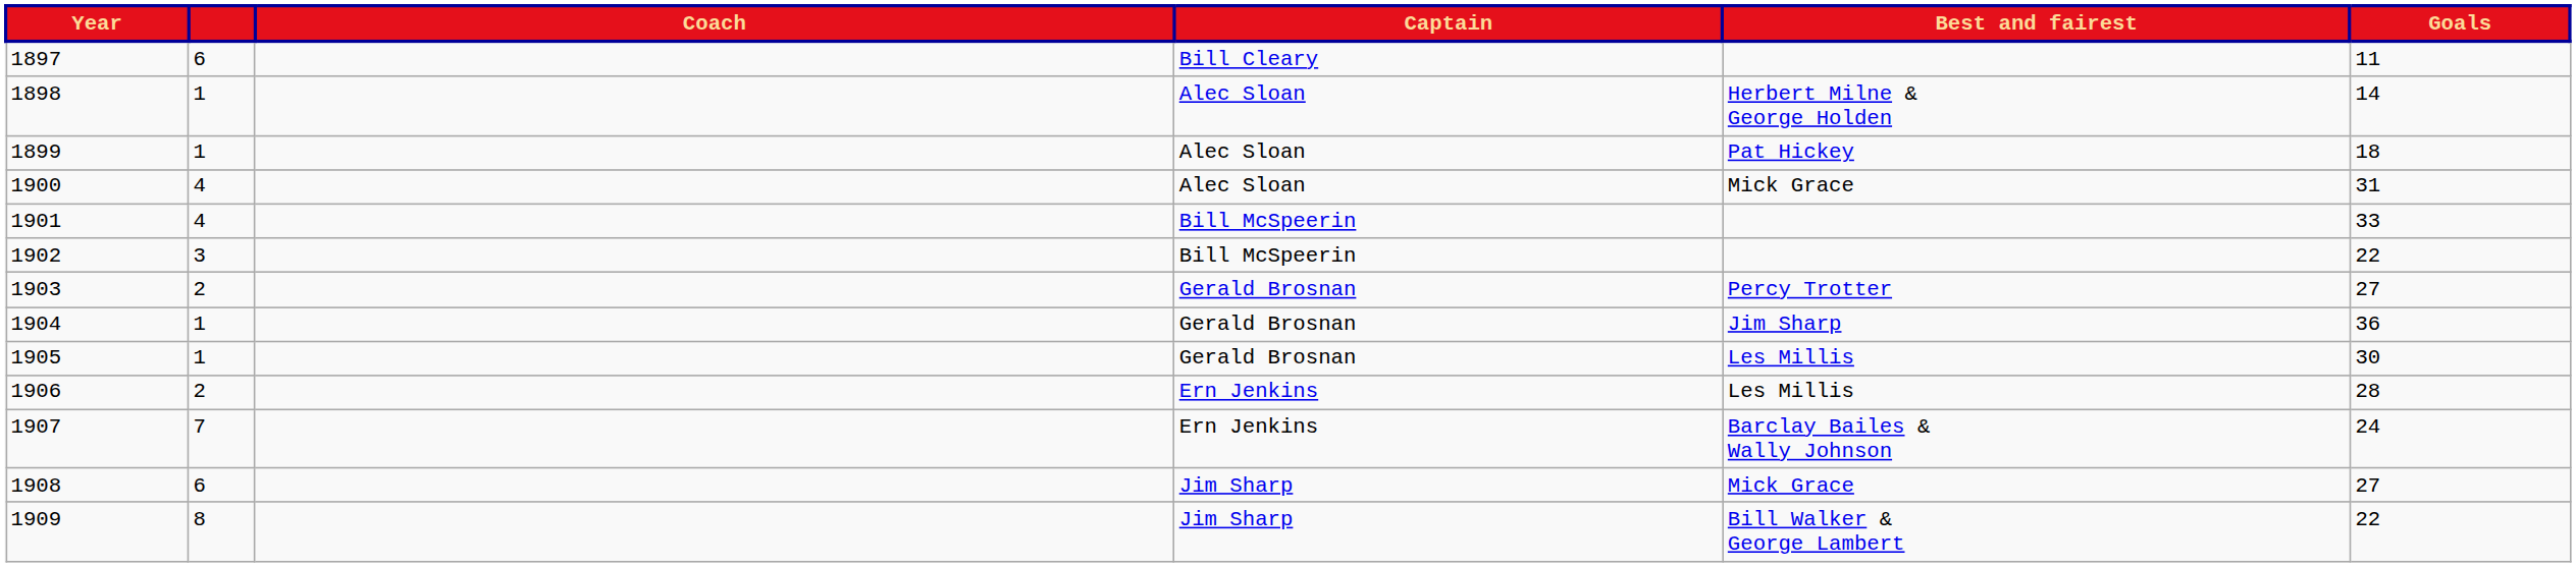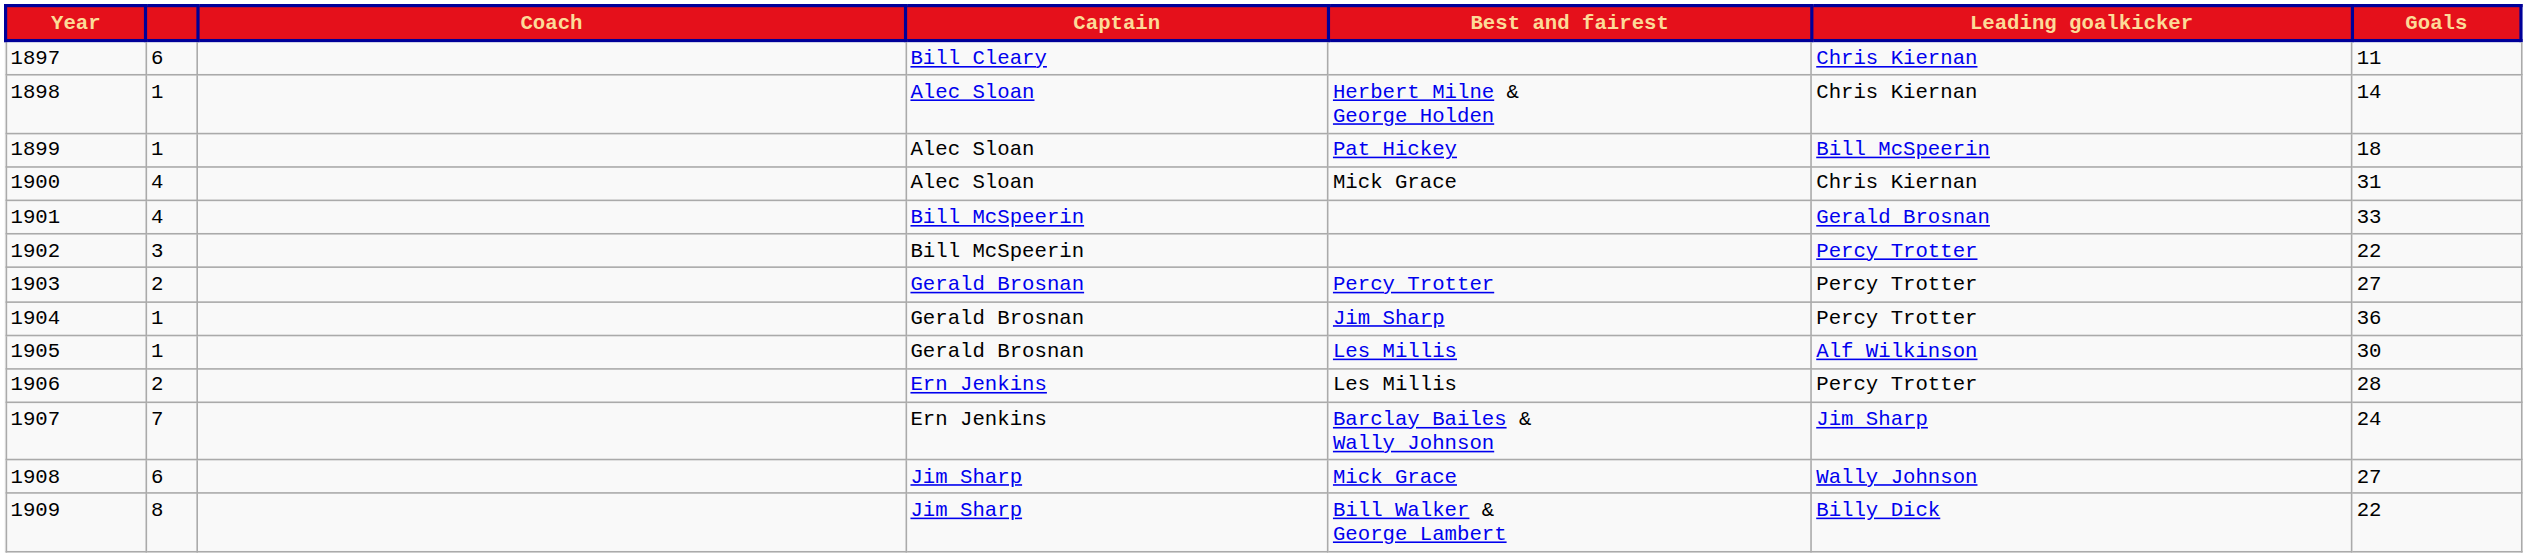+ column: Leading goalkicker | Chris Kiernan | Chris Kiernan | Bill McSpeerin | Chris Kiernan | Gerald Brosnan | Percy Trotter | Percy Trotter | Percy Trotter | Alf Wilkinson | Percy Trotter | Jim Sharp | Wally Johnson | Billy Dick
